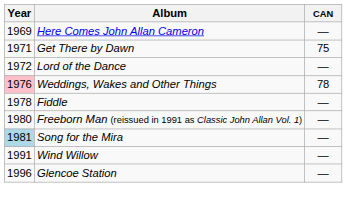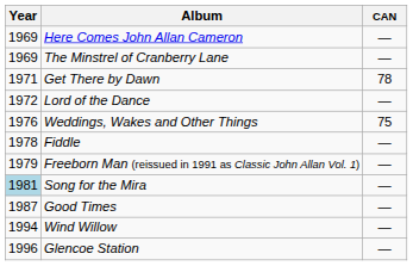+ row: 1969 | The Minstrel of Cranberry Lane | —
Get There by Dawn | CAN: 75 -> 78
Weddings, Wakes and Other Things | Year: pink background -> no background
Weddings, Wakes and Other Things | CAN: 78 -> 75
Freeborn Man (reissued in 1991 as Classic John Allan Vol. 1) | Year: 1980 -> 1979
+ row: 1987 | Good Times | —
Wind Willow | Year: 1991 -> 1994
